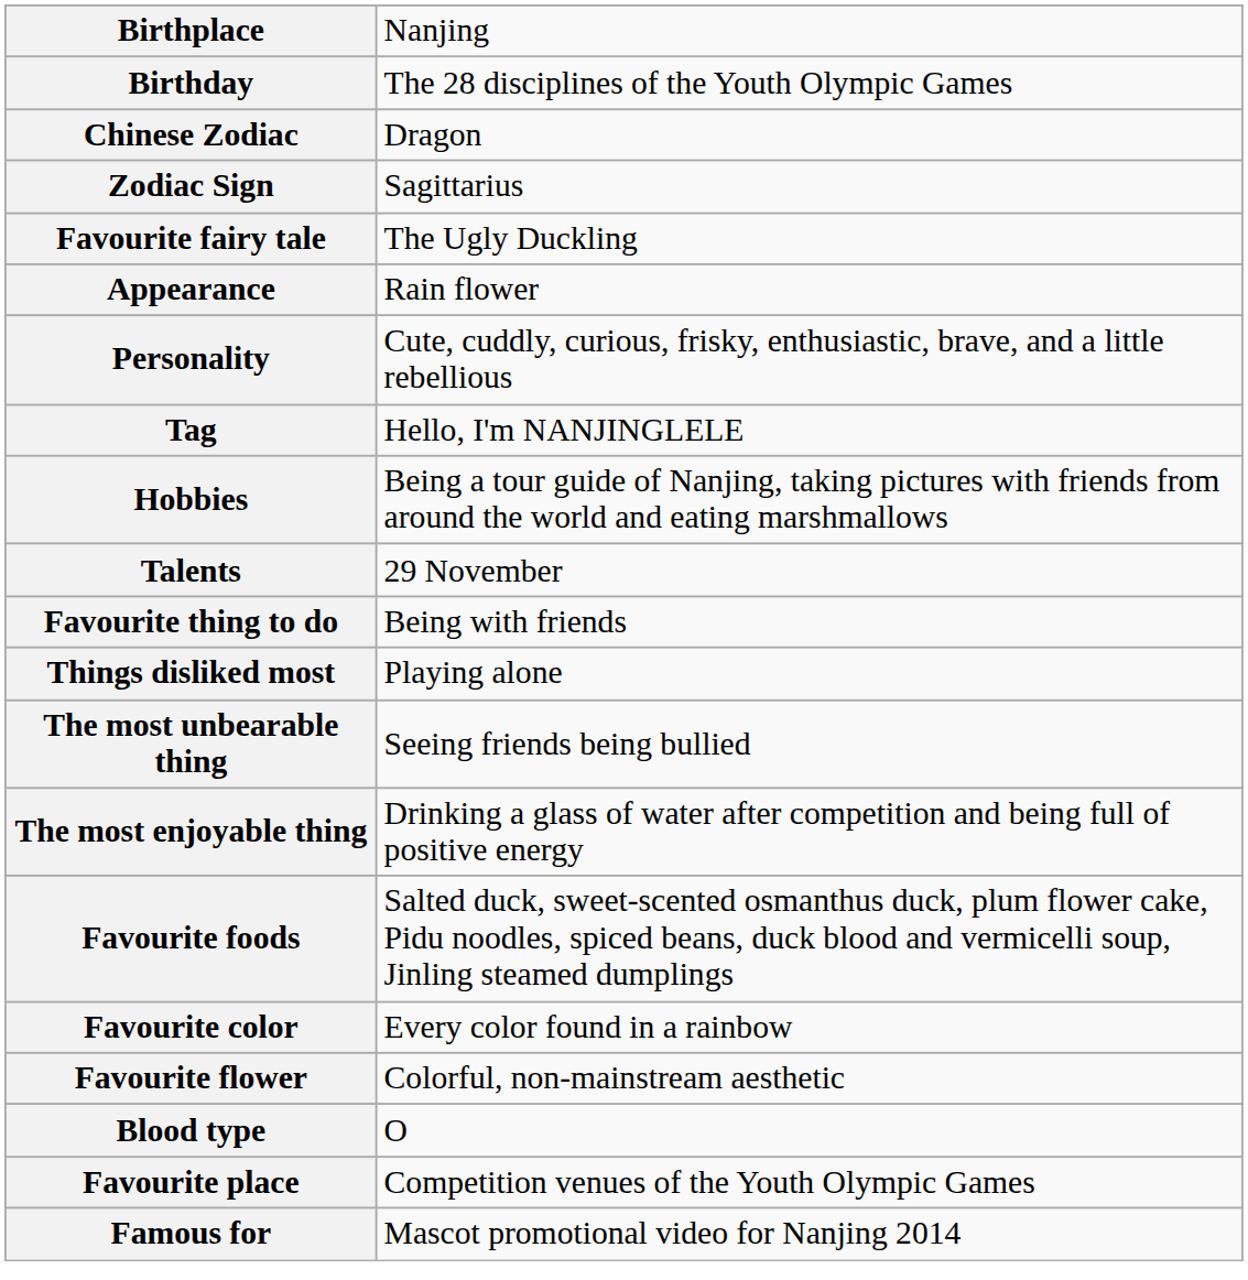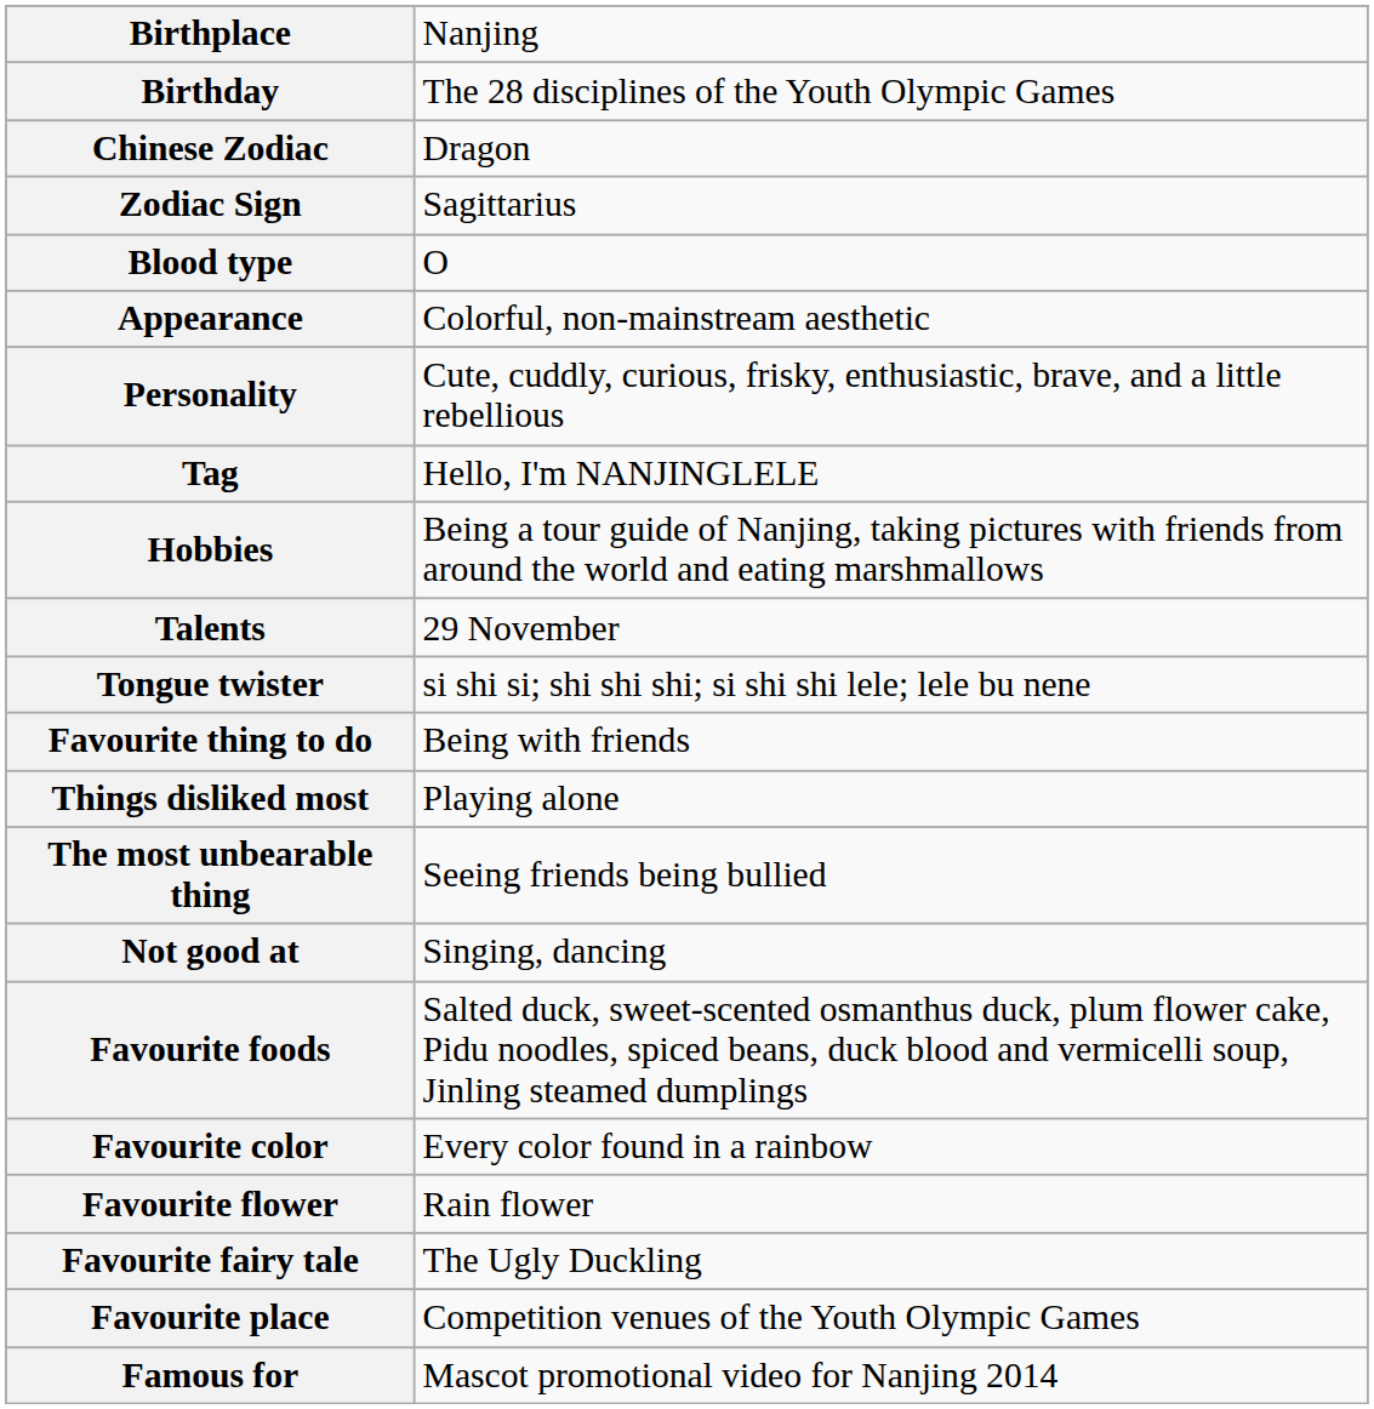rows swapped: Blood type <-> Favourite fairy tale
Appearance | column 2: Rain flower -> Colorful, non-mainstream aesthetic
+ row: Tongue twister | si shi si; shi shi shi; si shi shi lele; lele bu nene
- row: The most enjoyable thing | Drinking a glass of water after competition and being full of positive energy
+ row: Not good at | Singing, dancing
Favourite flower | column 2: Colorful, non-mainstream aesthetic -> Rain flower
